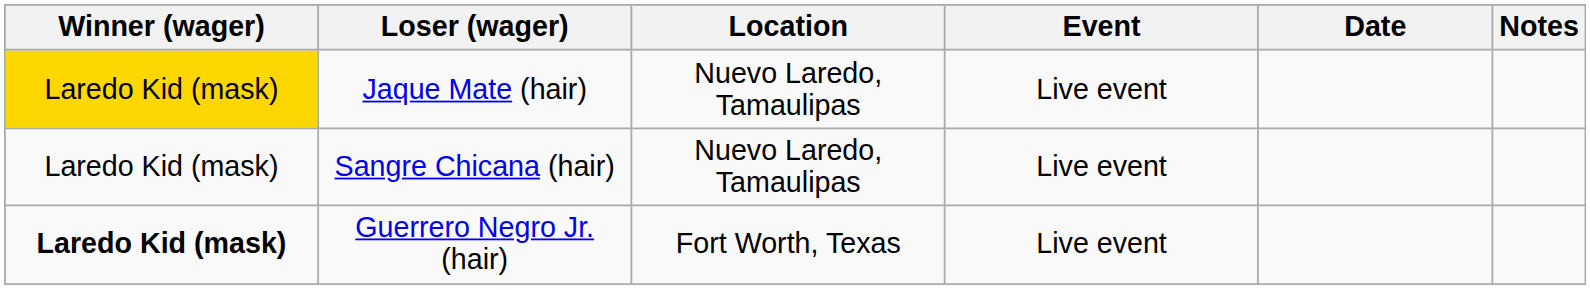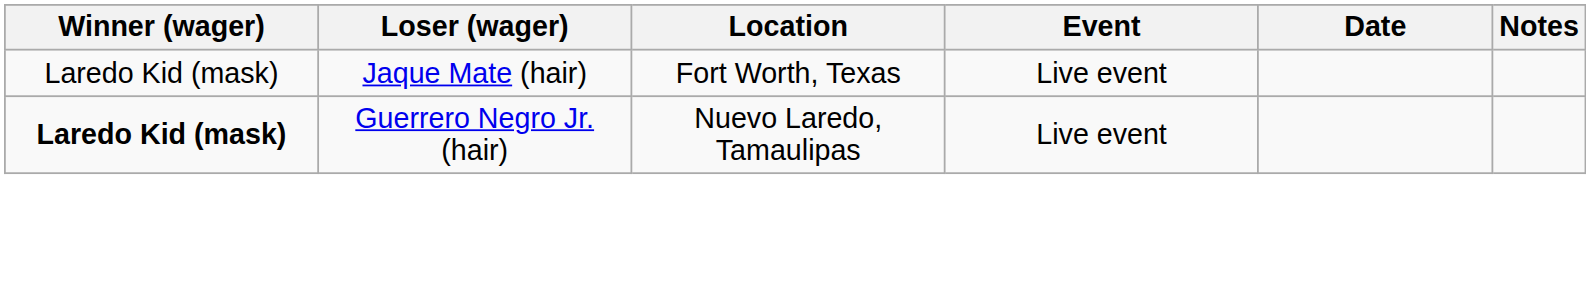Jaque Mate (hair) | Winner (wager): gold background -> no background
Jaque Mate (hair) | Location: Nuevo Laredo, Tamaulipas -> Fort Worth, Texas
- row: Laredo Kid (mask) | Sangre Chicana (hair) | Nuevo Laredo, Tamaulipas | Live event
Guerrero Negro Jr. (hair) | Location: Fort Worth, Texas -> Nuevo Laredo, Tamaulipas
